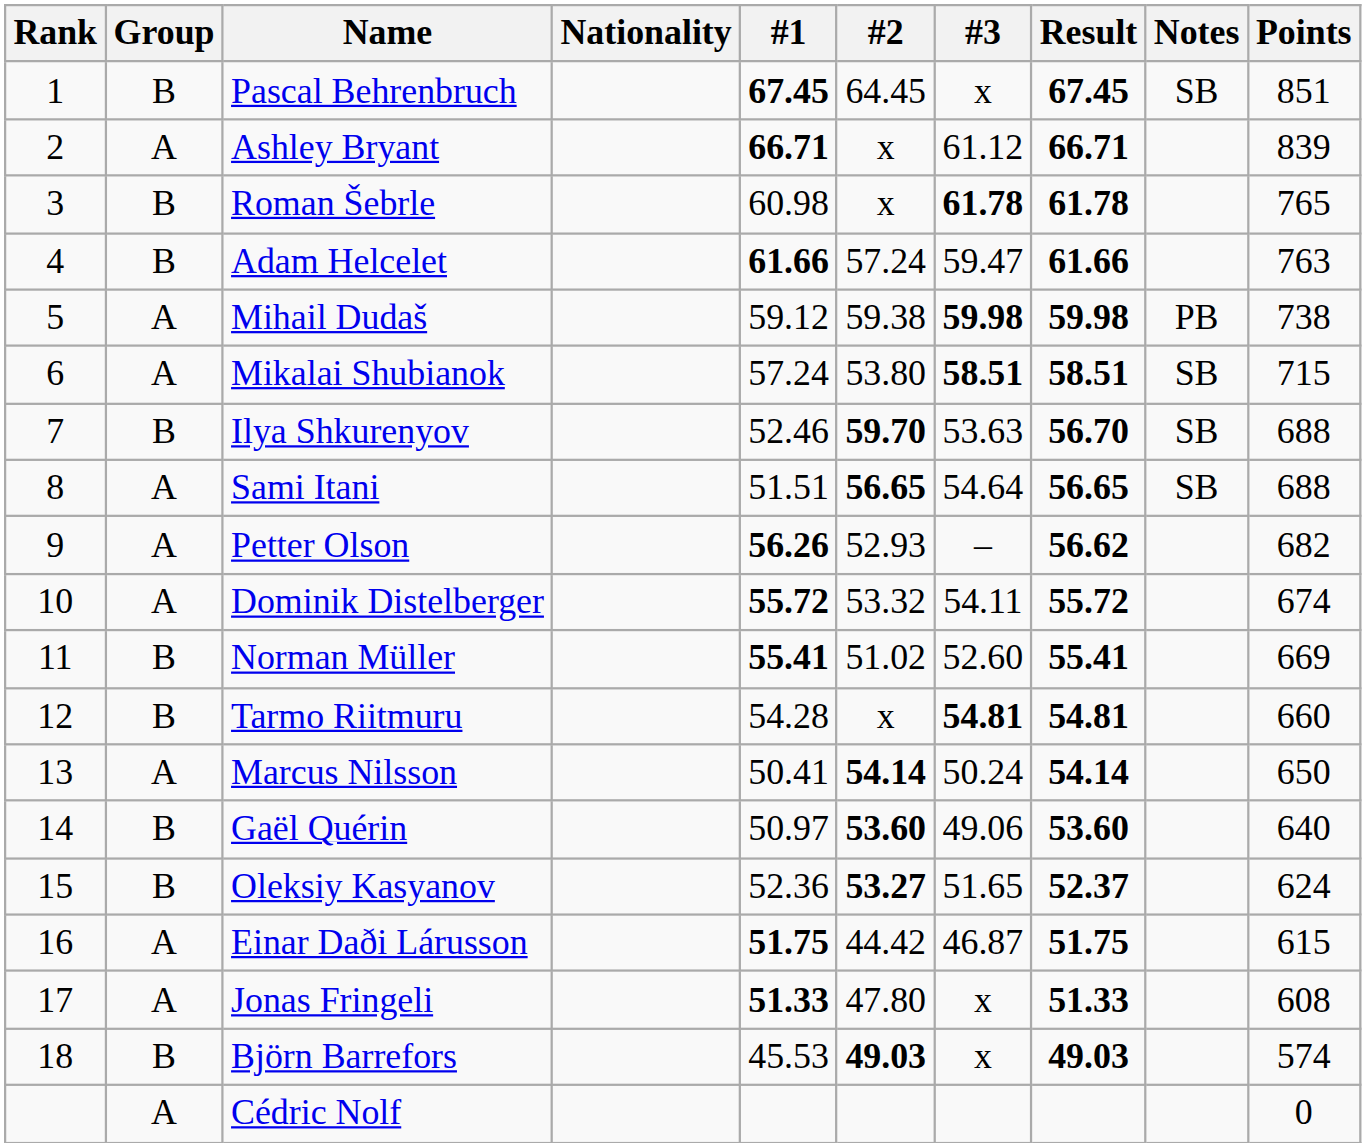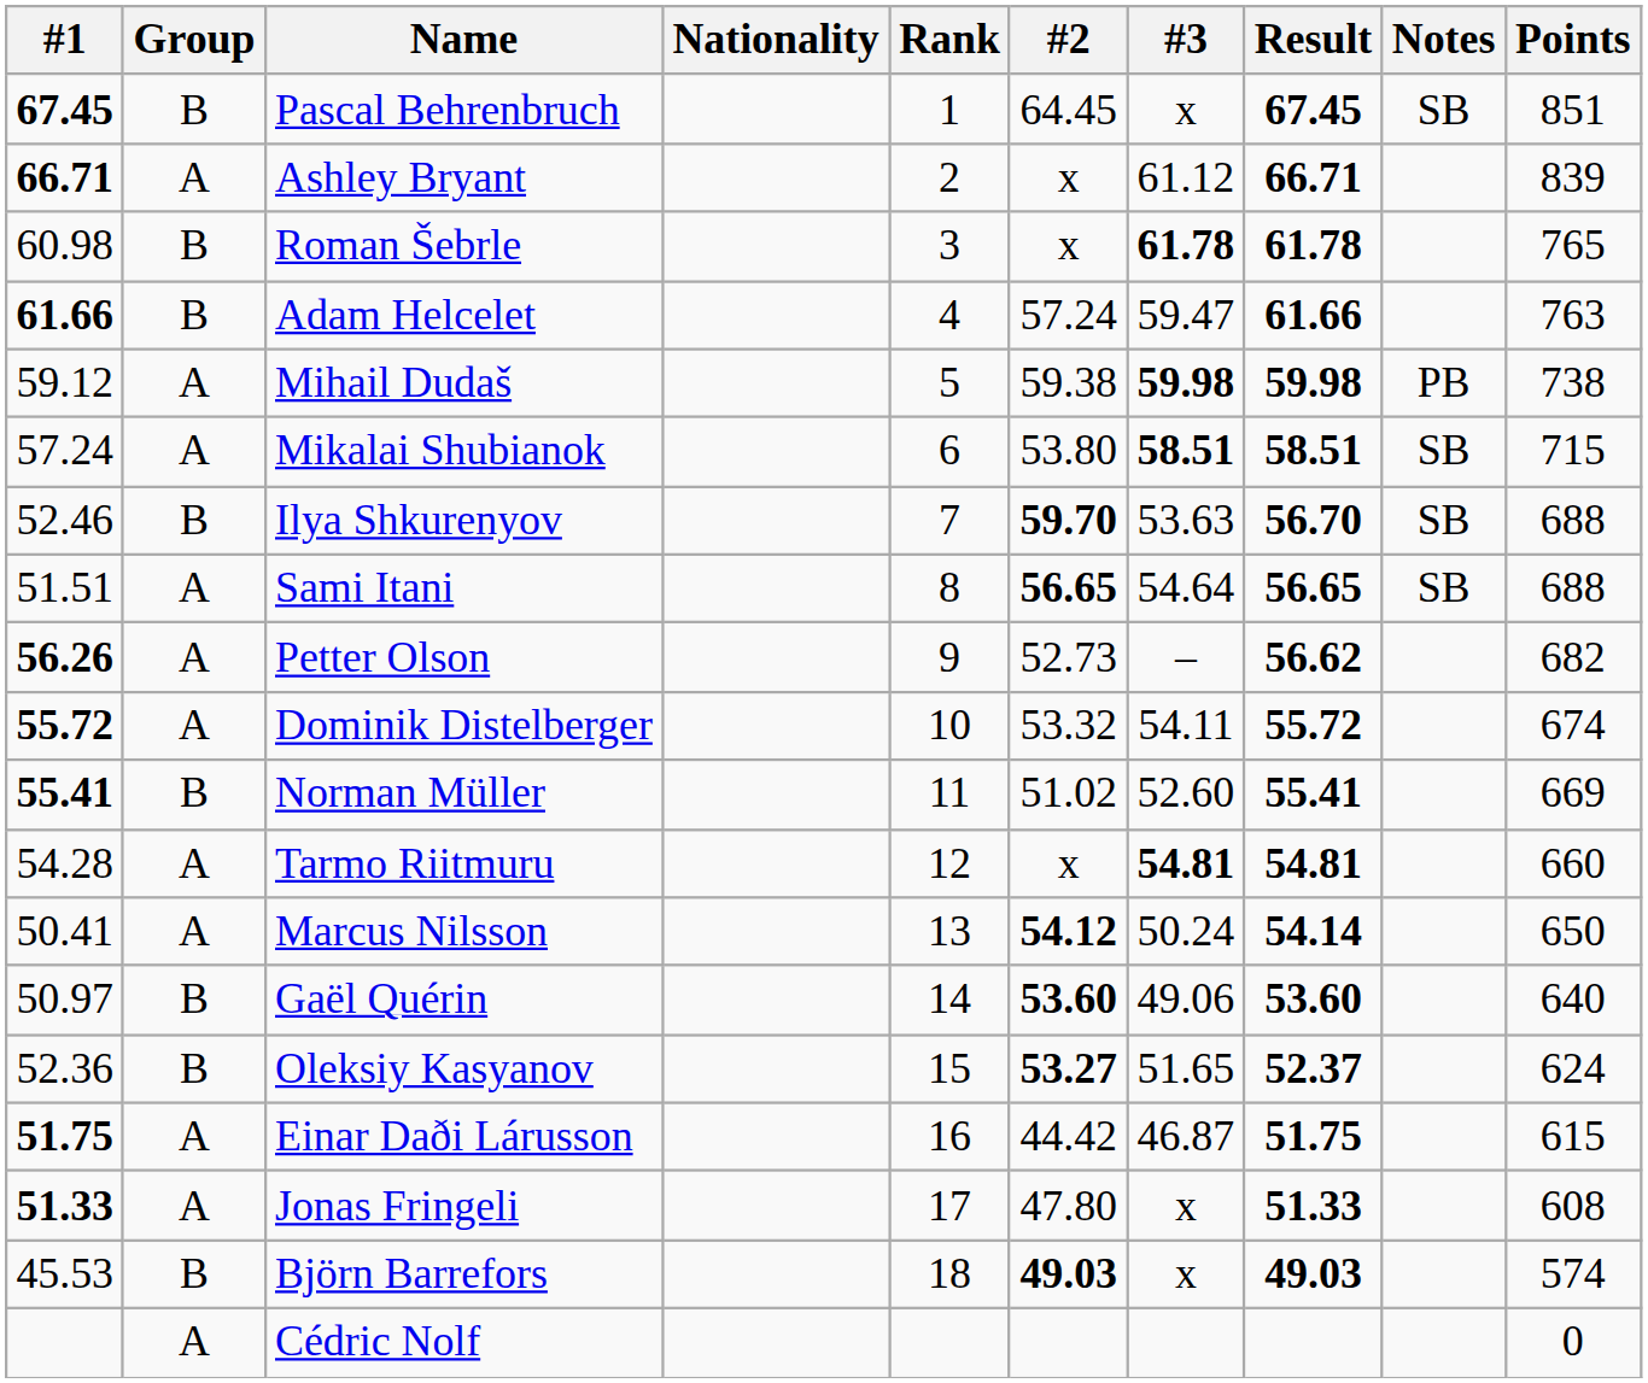columns swapped: Rank <-> #1
Petter Olson | #2: 52.93 -> 52.73
Tarmo Riitmuru | Group: B -> A
Marcus Nilsson | #2: 54.14 -> 54.12
